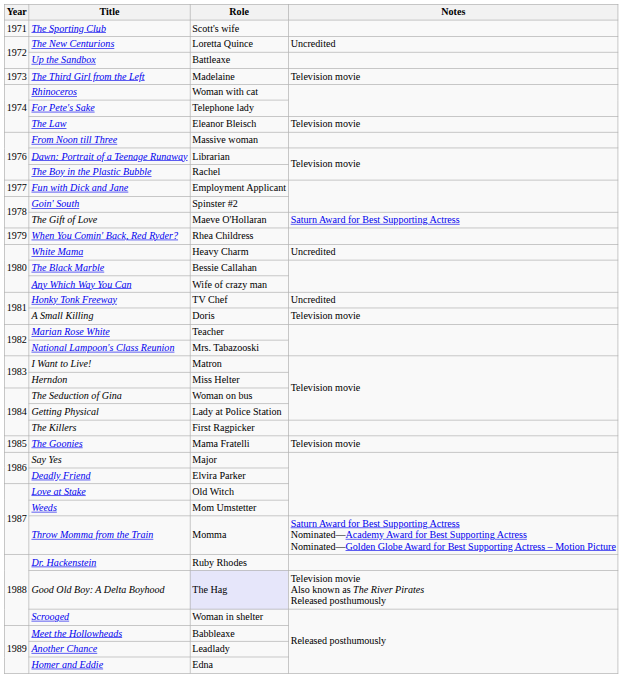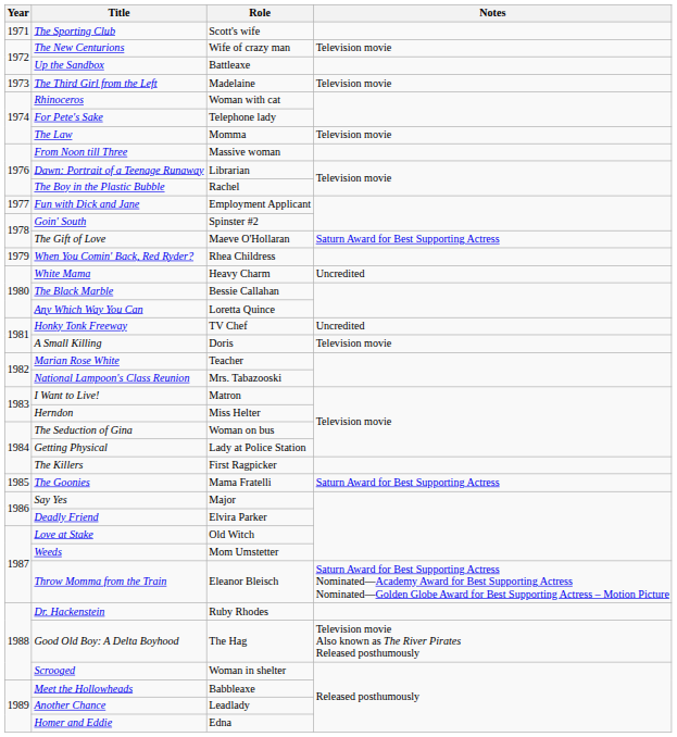The New Centurions | Role: Loretta Quince -> Wife of crazy man
The New Centurions | Notes: Uncredited -> Television movie
The Law | Role: Eleanor Bleisch -> Momma
Any Which Way You Can | Role: Wife of crazy man -> Loretta Quince
The Goonies | Notes: Television movie -> Saturn Award for Best Supporting Actress
Throw Momma from the Train | Role: Momma -> Eleanor Bleisch
Good Old Boy: A Delta Boyhood | Role: lavender background -> no background
